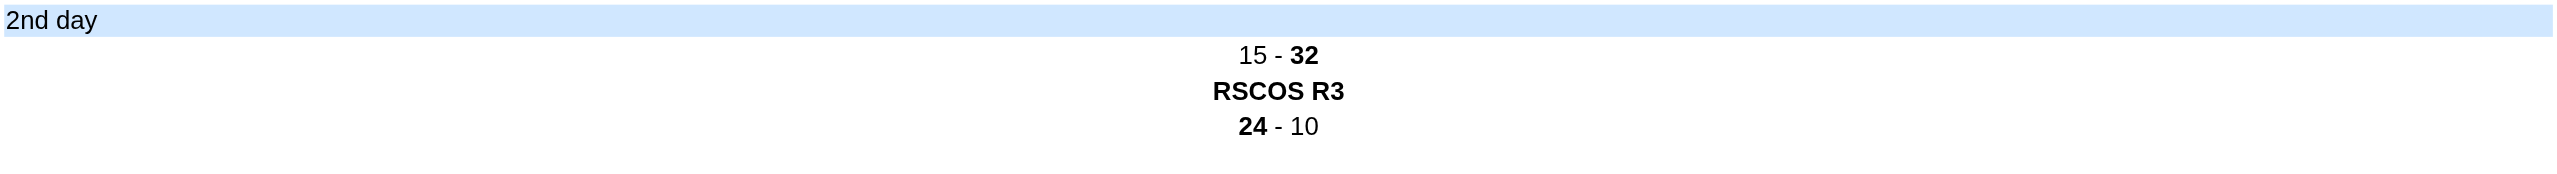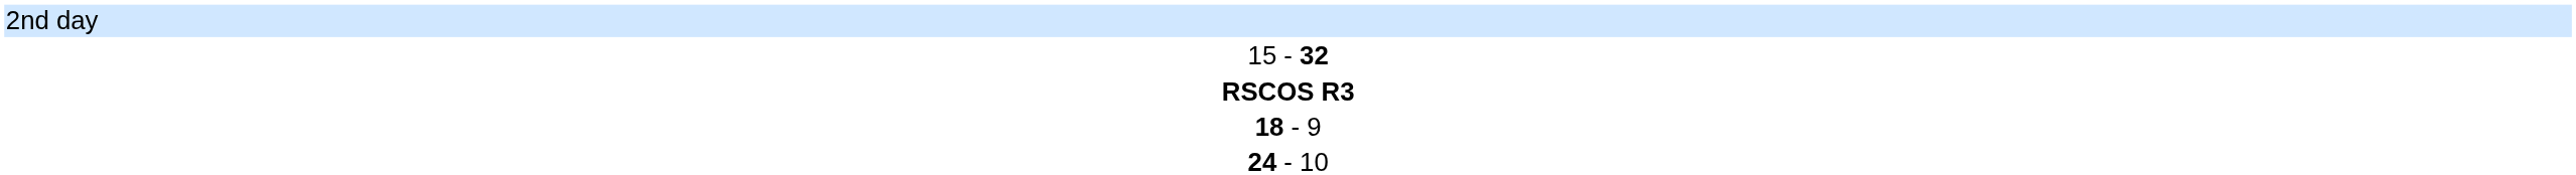+ row: 18 - 9
